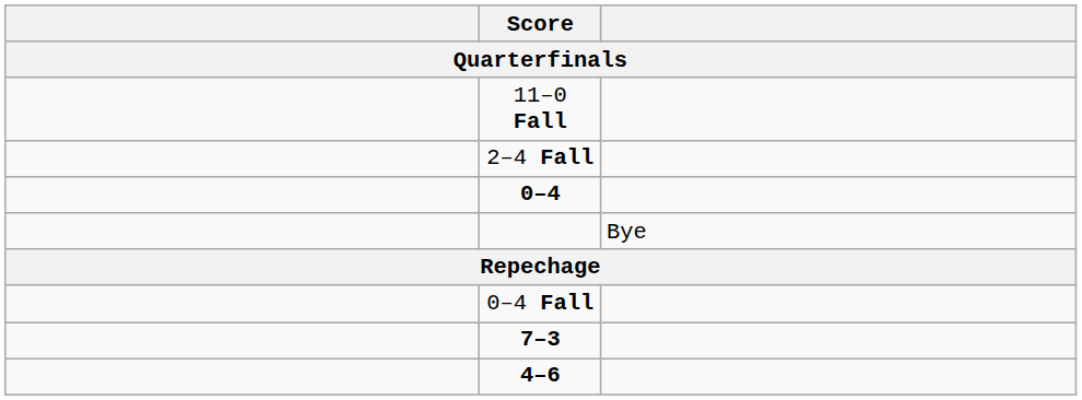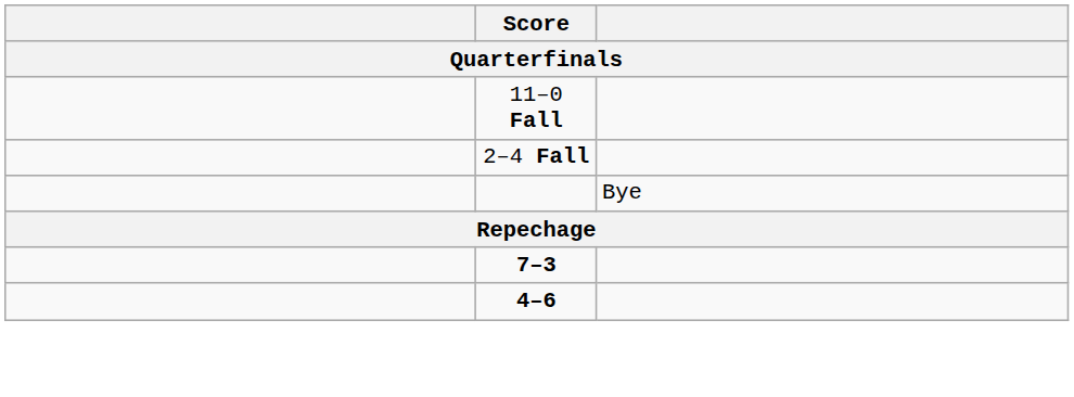- row: 0–4
- row: 0–4 Fall
